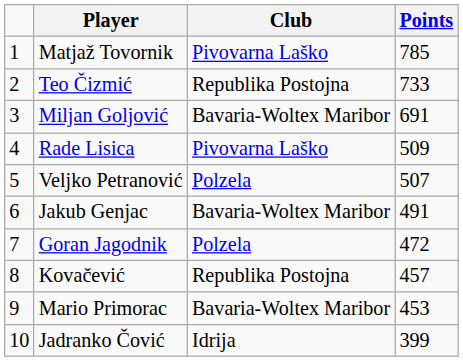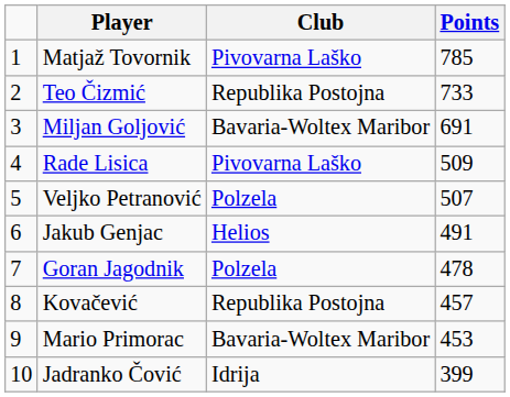Jakub Genjac | Club: Bavaria-Woltex Maribor -> Helios
Goran Jagodnik | Points: 472 -> 478
